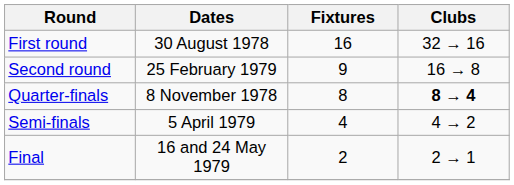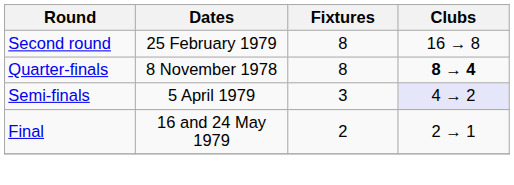- row: First round | 30 August 1978 | 16 | 32 → 16
Second round | Fixtures: 9 -> 8
Semi-finals | Fixtures: 4 -> 3
Semi-finals | Clubs: no background -> lavender background
